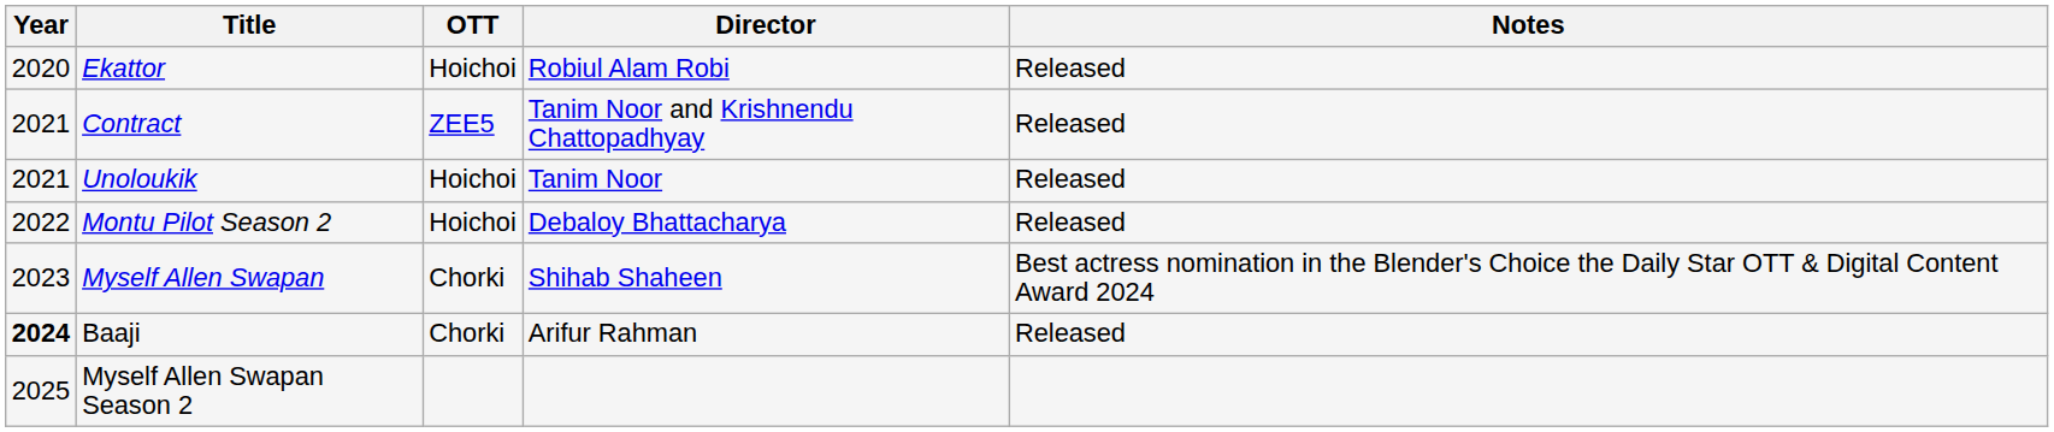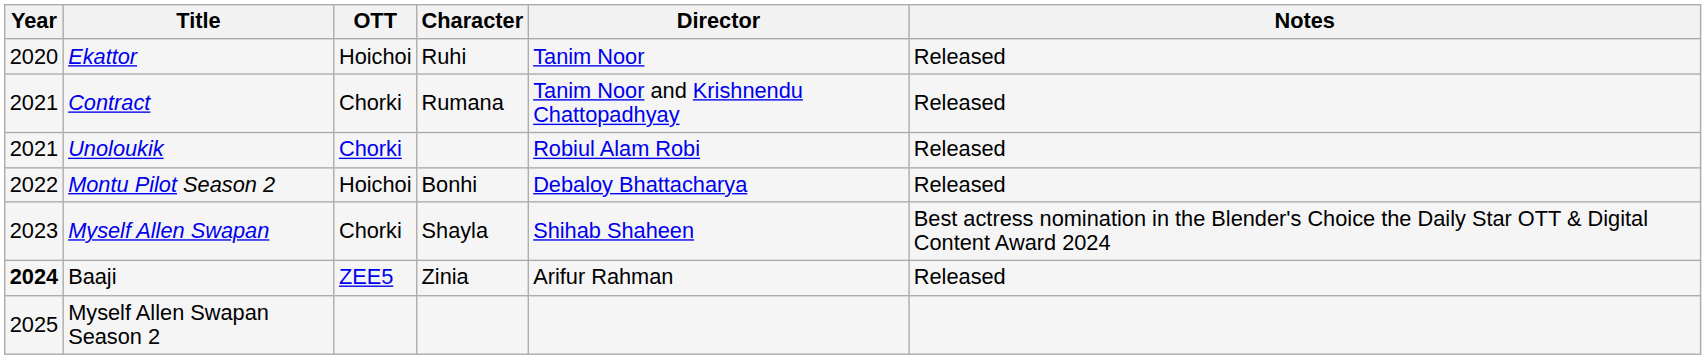+ column: Character | Ruhi | Rumana | Bonhi | Shayla | Zinia
Ekattor | Director: Robiul Alam Robi -> Tanim Noor
Contract | OTT: ZEE5 -> Chorki
Unoloukik | OTT: Hoichoi -> Chorki
Unoloukik | Director: Tanim Noor -> Robiul Alam Robi
Baaji | OTT: Chorki -> ZEE5
